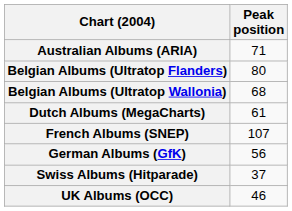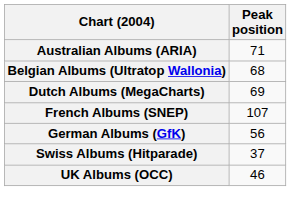- row: Belgian Albums (Ultratop Flanders) | 80
Dutch Albums (MegaCharts) | Peak position: 61 -> 69
